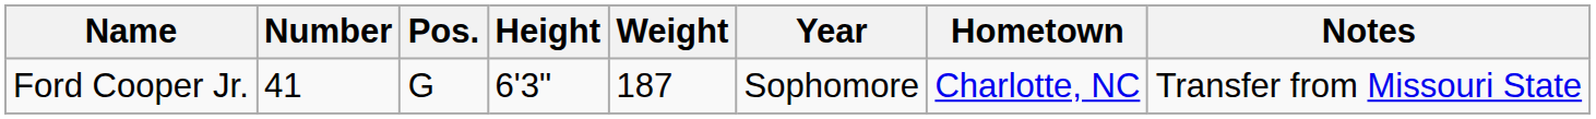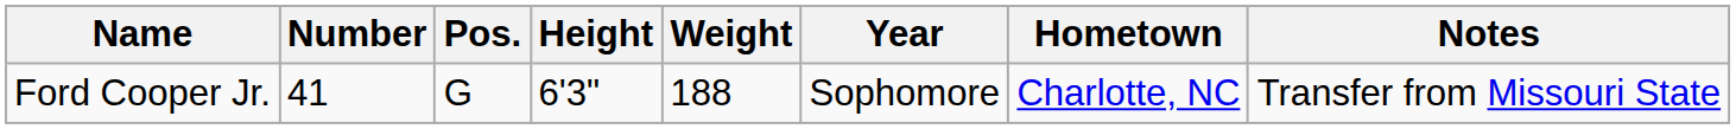Ford Cooper Jr. | Weight: 187 -> 188
